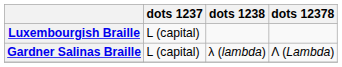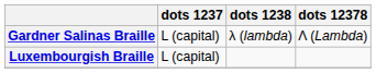rows swapped: Gardner Salinas Braille <-> Luxembourgish Braille
